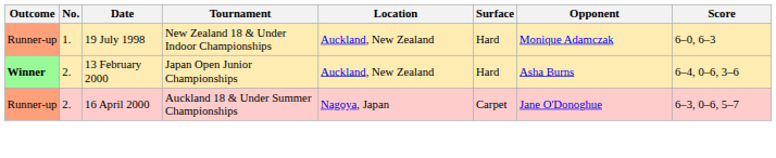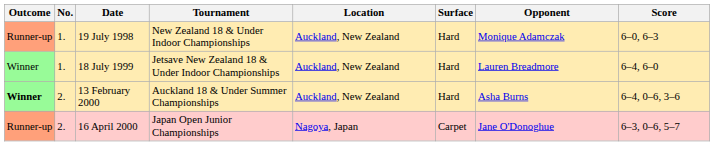+ row: Winner | 1. | 18 July 1999 | Jetsave New Zealand 18 & Under Indoor Championships | Auckland, New Zealand | Hard | Lauren Breadmore | 6–4, 6–0
13 February 2000 | Tournament: Japan Open Junior Championships -> Auckland 18 & Under Summer Championships
16 April 2000 | Tournament: Auckland 18 & Under Summer Championships -> Japan Open Junior Championships
